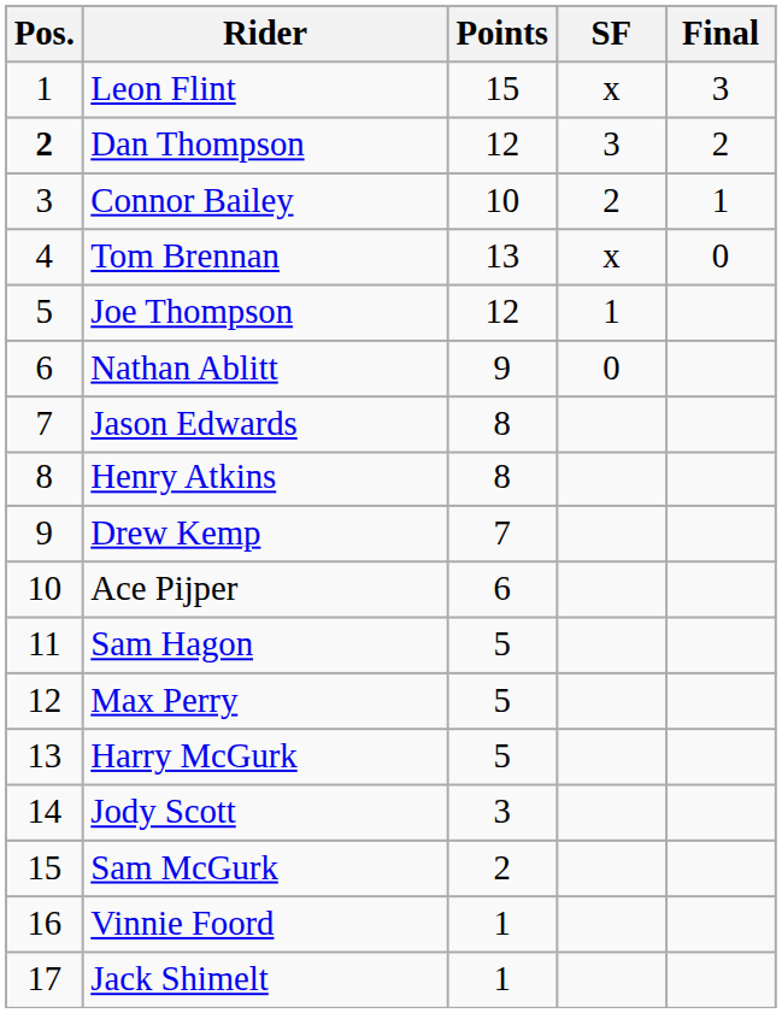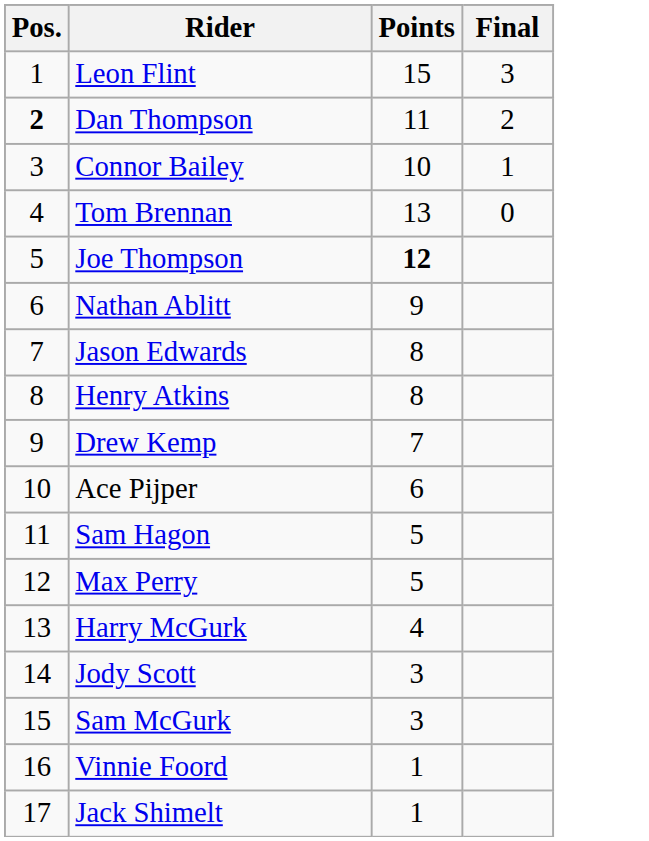- column: SF | x | 3 | 2 | x | 1 | 0
Dan Thompson | Points: 12 -> 11
Joe Thompson | Points: normal -> bold
Harry McGurk | Points: 5 -> 4
Sam McGurk | Points: 2 -> 3
